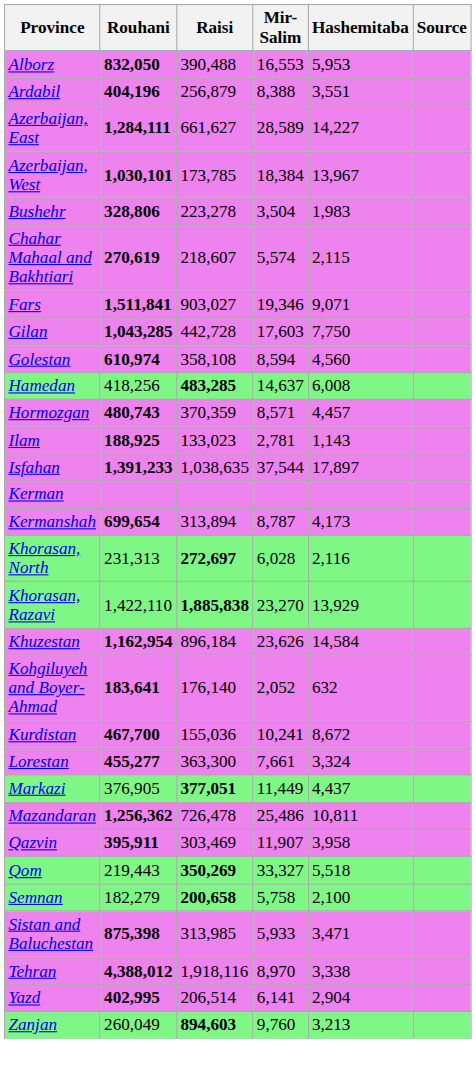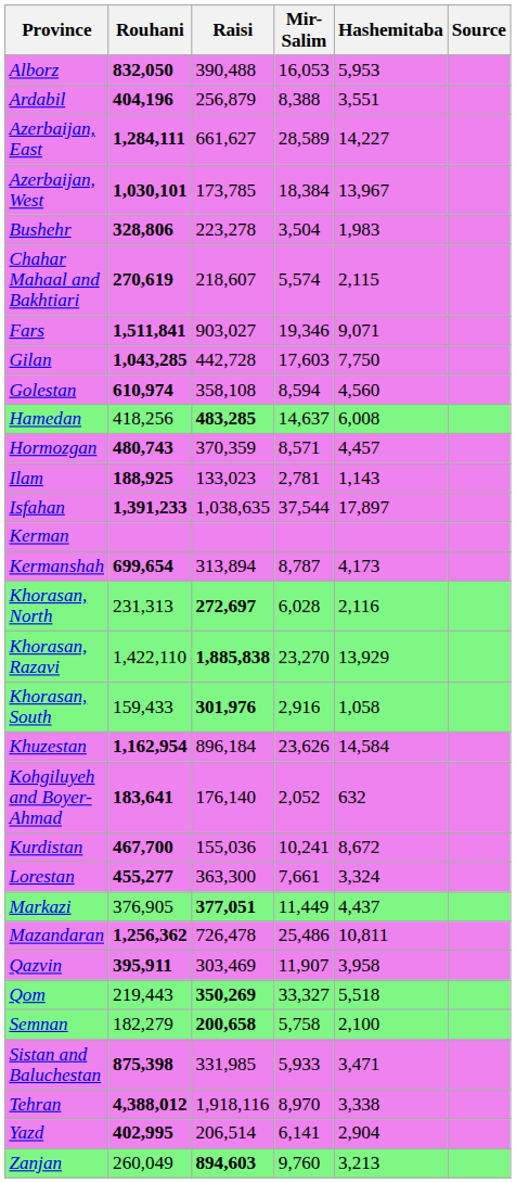Alborz | Mir-Salim: 16,553 -> 16,053
+ row: Khorasan, South | 159,433 | 301,976 | 2,916 | 1,058
Sistan and Baluchestan | Raisi: 313,985 -> 331,985
